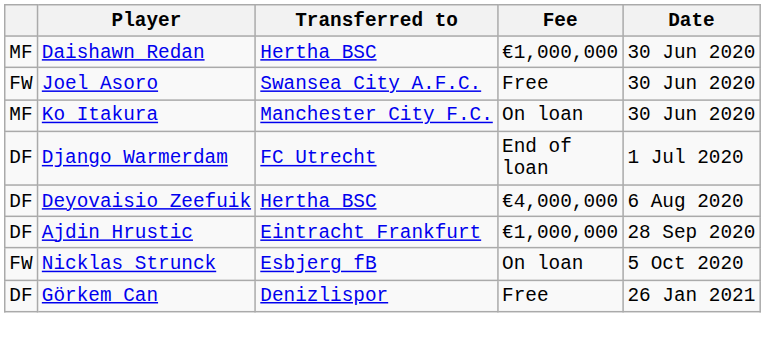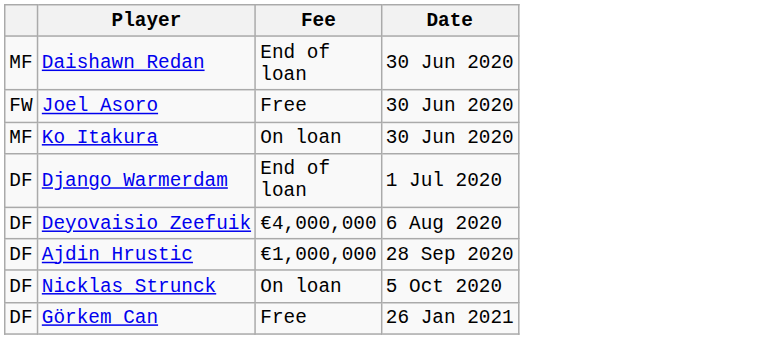- column: Transferred to | Hertha BSC | Swansea City A.F.C. | Manchester City F.C. | FC Utrecht | Hertha BSC | Eintracht Frankfurt | Esbjerg fB | Denizlispor
Daishawn Redan | Fee: €1,000,000 -> End of loan
Nicklas Strunck | column 1: FW -> DF
